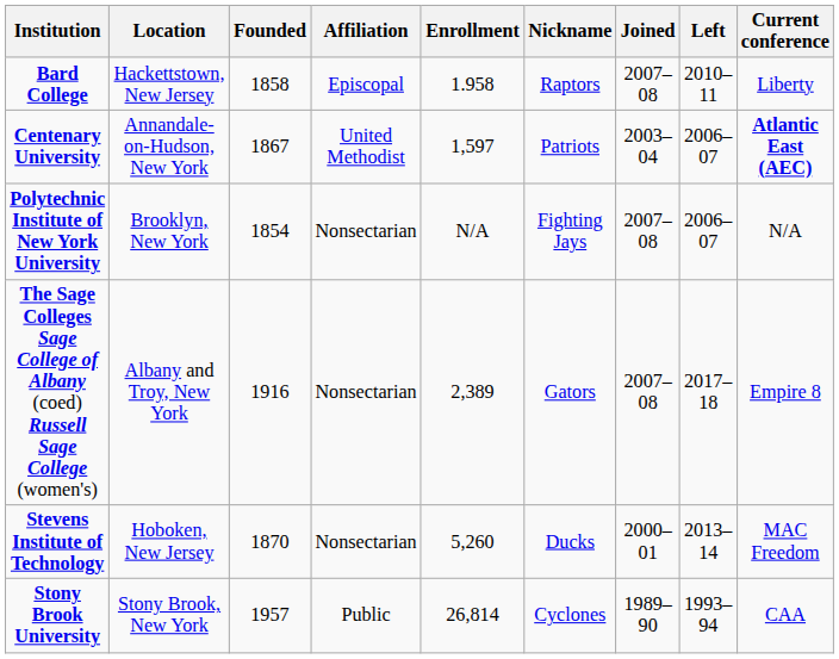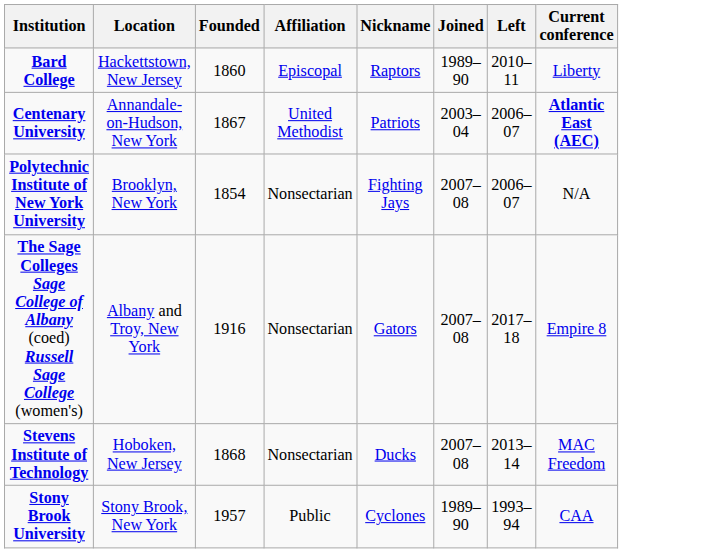- column: Enrollment | 1.958 | 1,597 | N/A | 2,389 | 5,260 | 26,814
Bard College | Founded: 1858 -> 1860
Bard College | Joined: 2007–08 -> 1989–90
Stevens Institute of Technology | Founded: 1870 -> 1868
Stevens Institute of Technology | Joined: 2000–01 -> 2007–08
